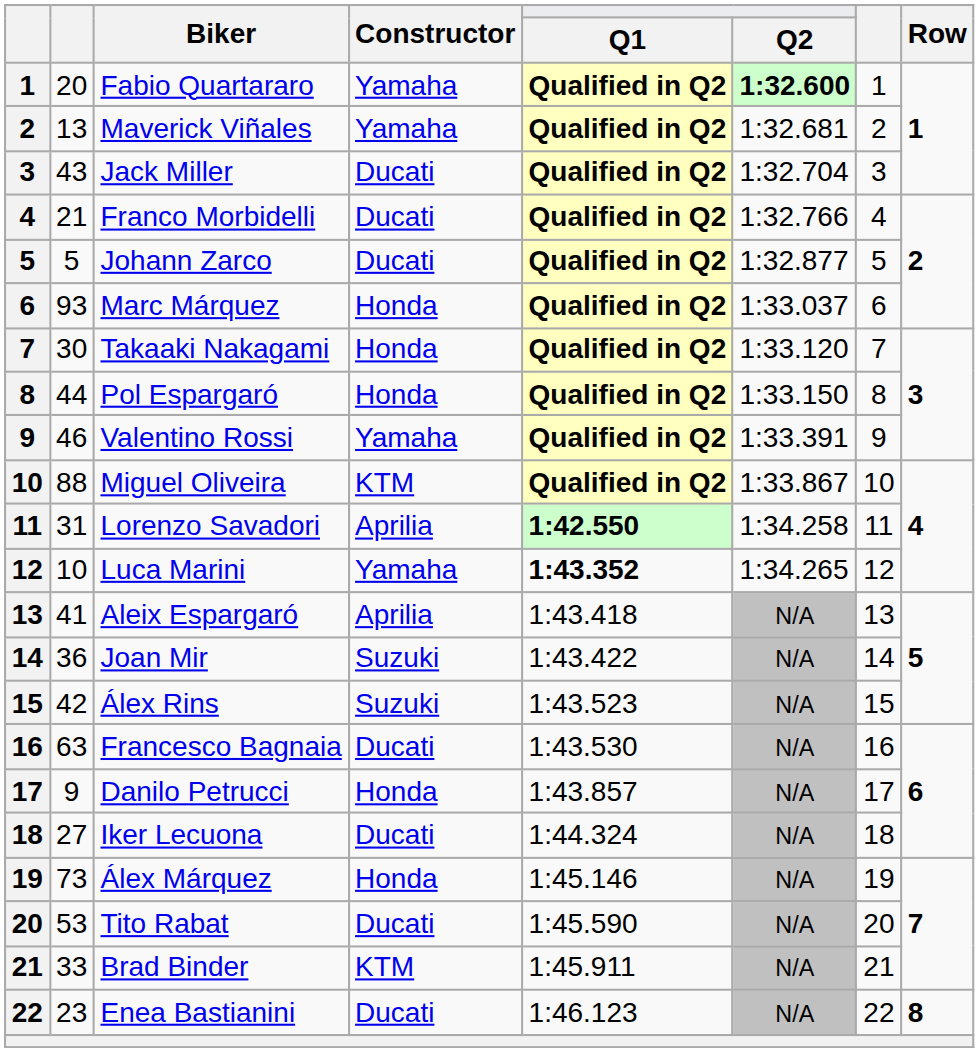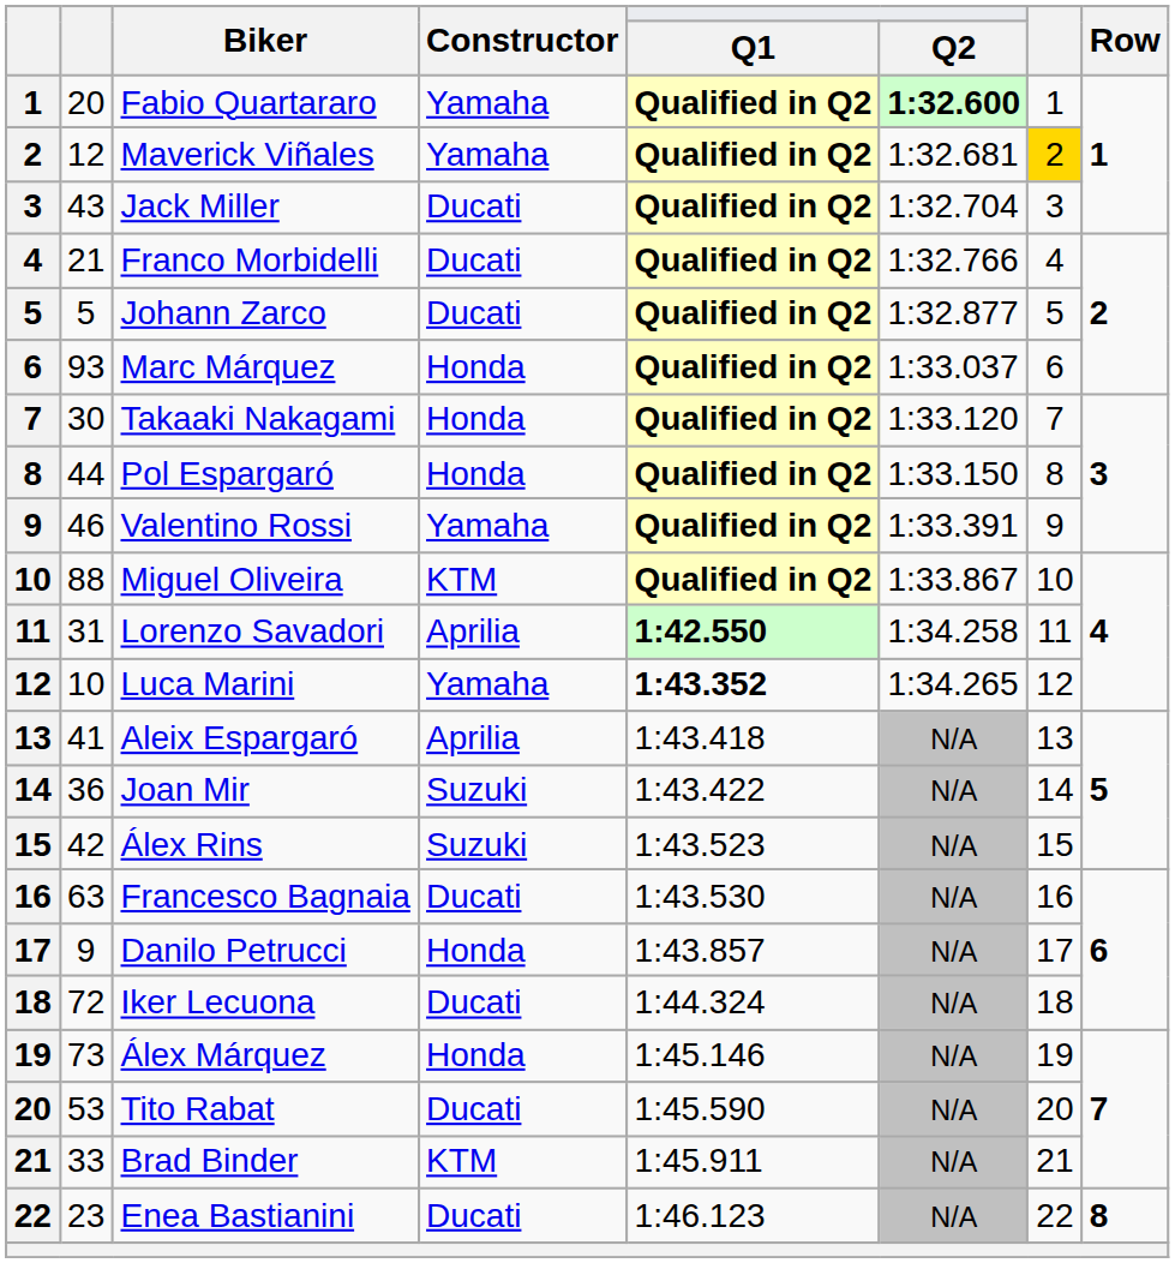Maverick Viñales | column 2: 13 -> 12
Maverick Viñales | column 7: no background -> gold background
Iker Lecuona | column 2: 27 -> 72
